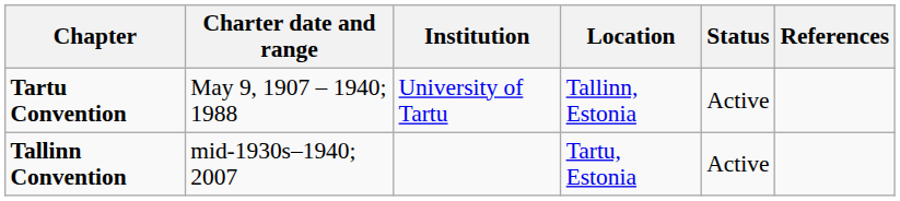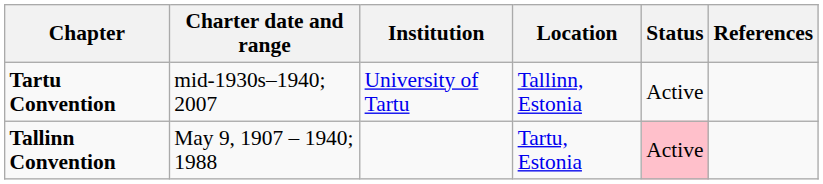Tartu Convention | Charter date and range: May 9, 1907 – 1940; 1988 -> mid-1930s–1940; 2007
Tallinn Convention | Charter date and range: mid-1930s–1940; 2007 -> May 9, 1907 – 1940; 1988
Tallinn Convention | Status: no background -> pink background
